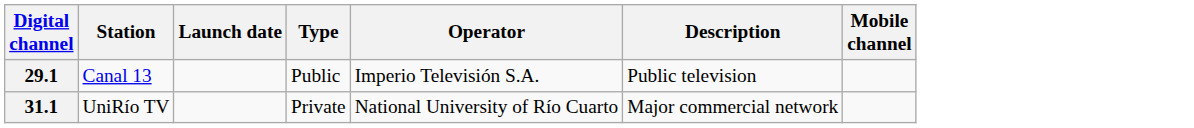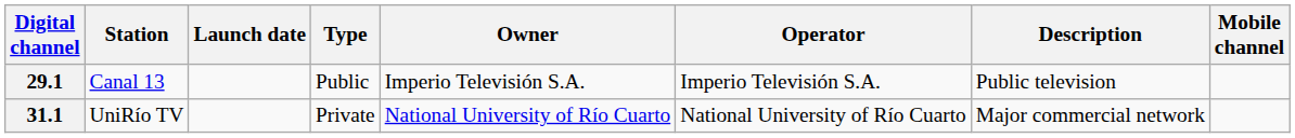+ column: Owner | Imperio Televisión S.A. | National University of Río Cuarto
